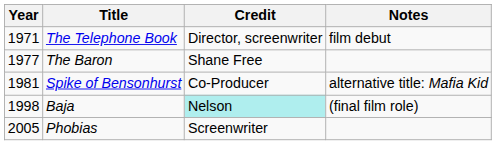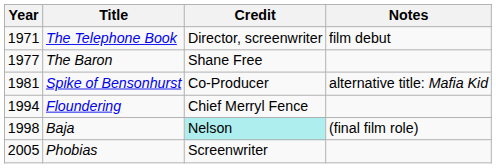+ row: 1994 | Floundering | Chief Merryl Fence
